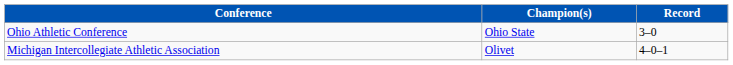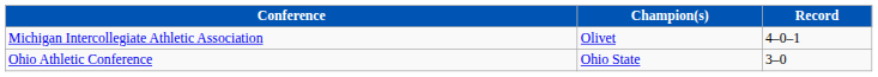rows swapped: Michigan Intercollegiate Athletic Association <-> Ohio Athletic Conference
